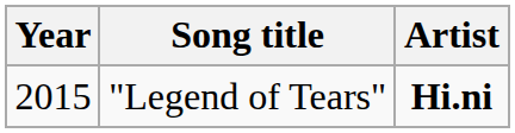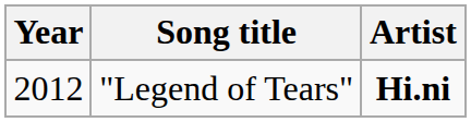"Legend of Tears" | Year: 2015 -> 2012
